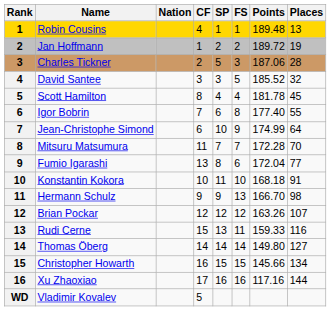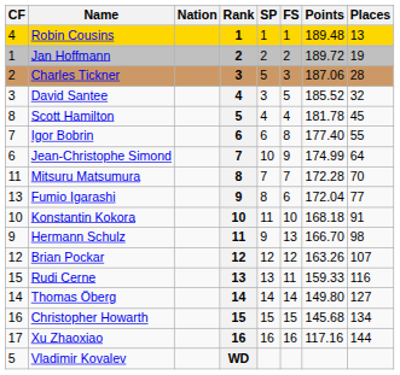columns swapped: Rank <-> CF
Christopher Howarth | Points: 145.66 -> 145.68
